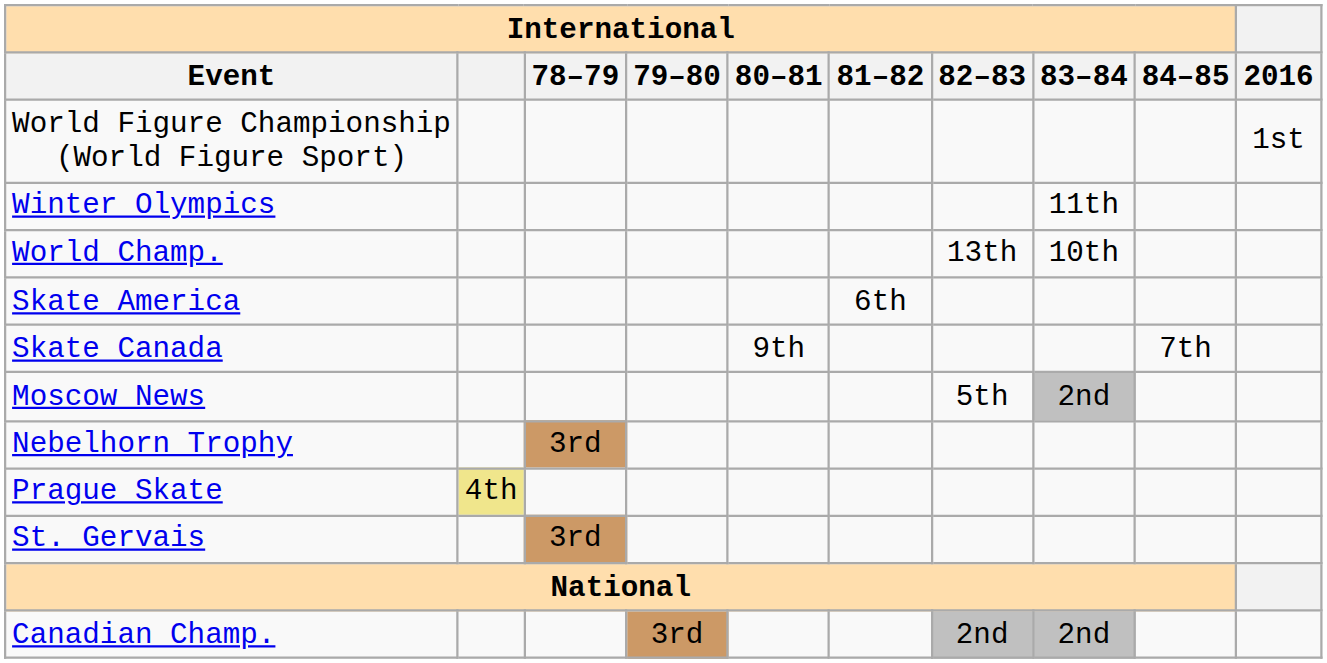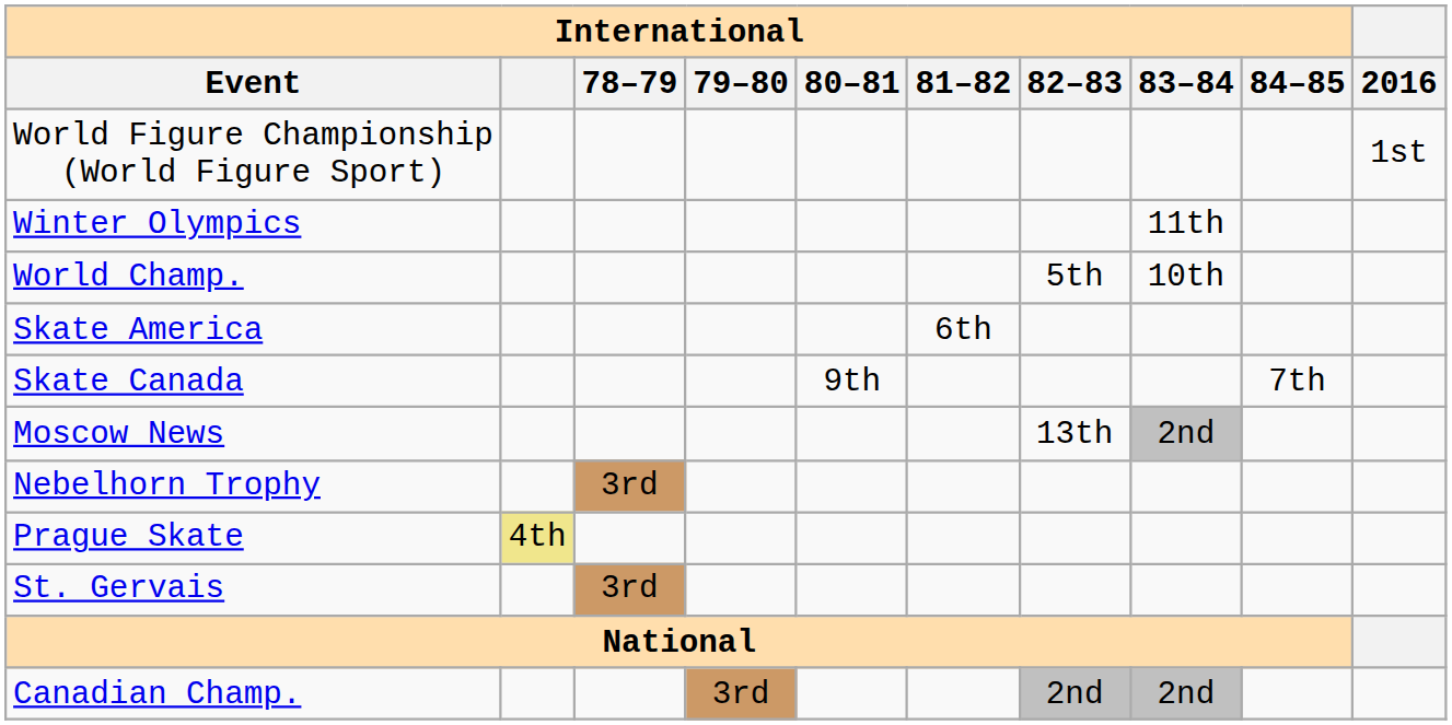World Champ. | International / 82–83: 13th -> 5th
Moscow News | International / 82–83: 5th -> 13th
